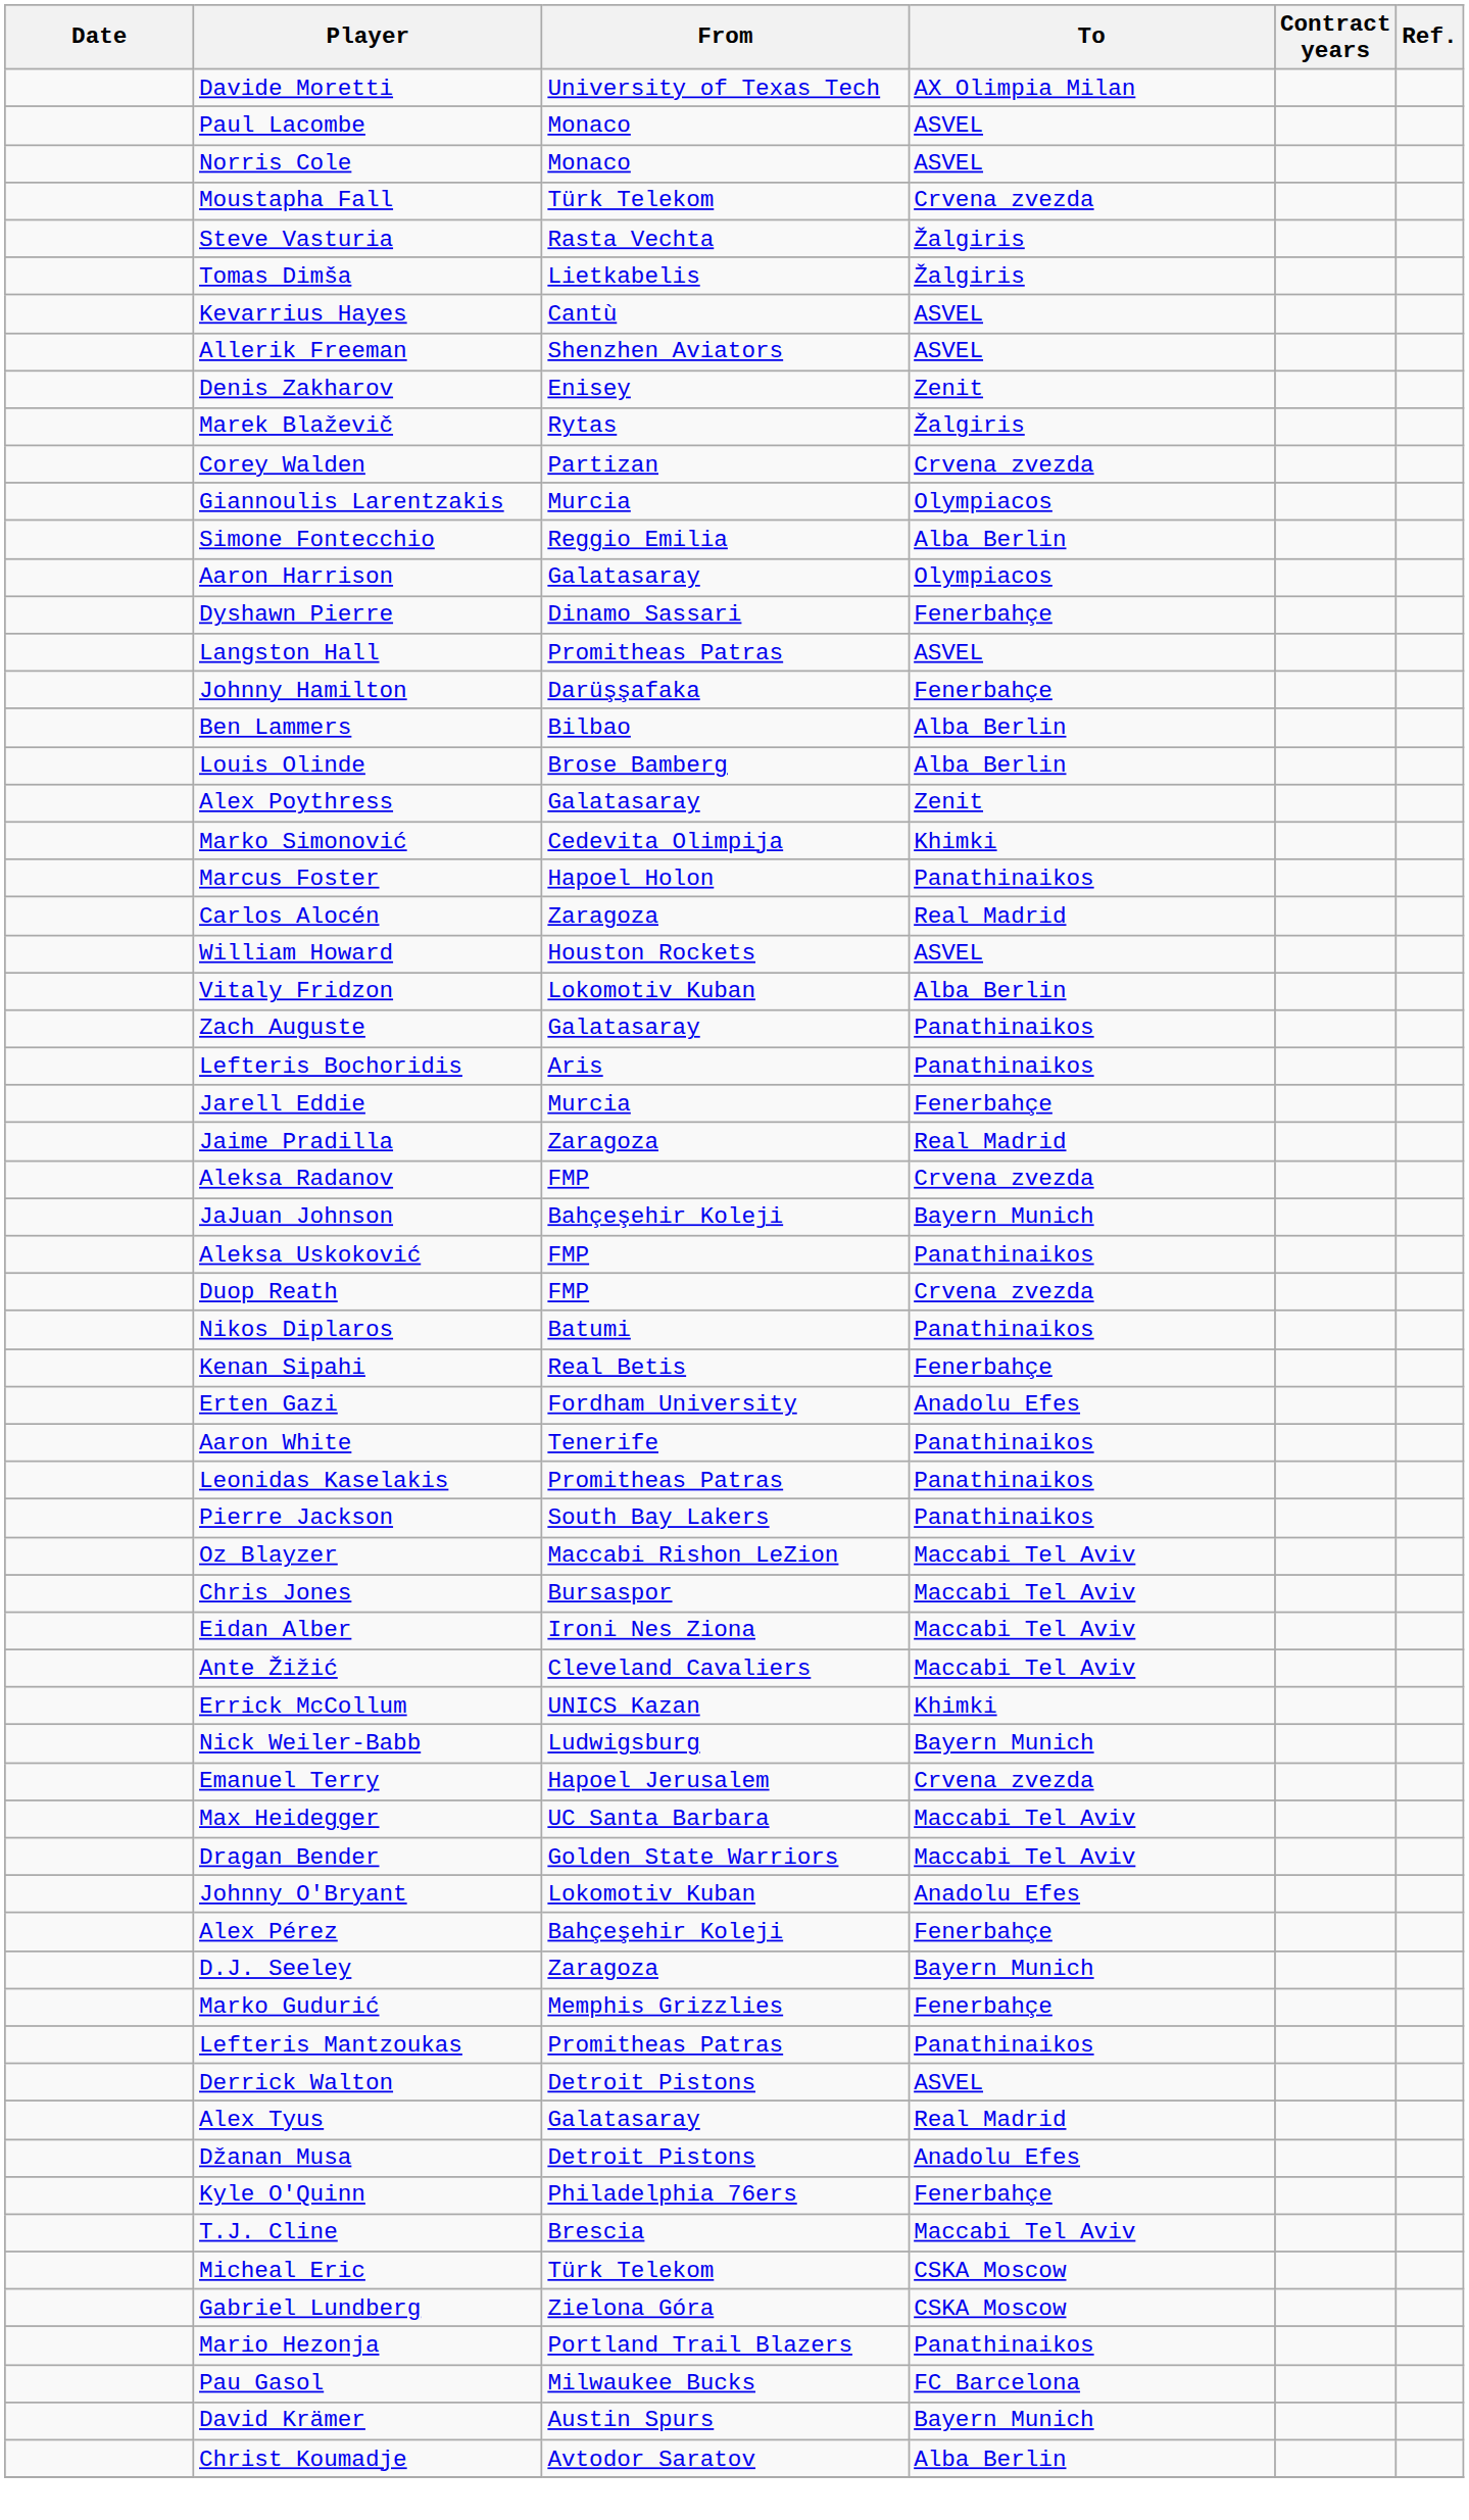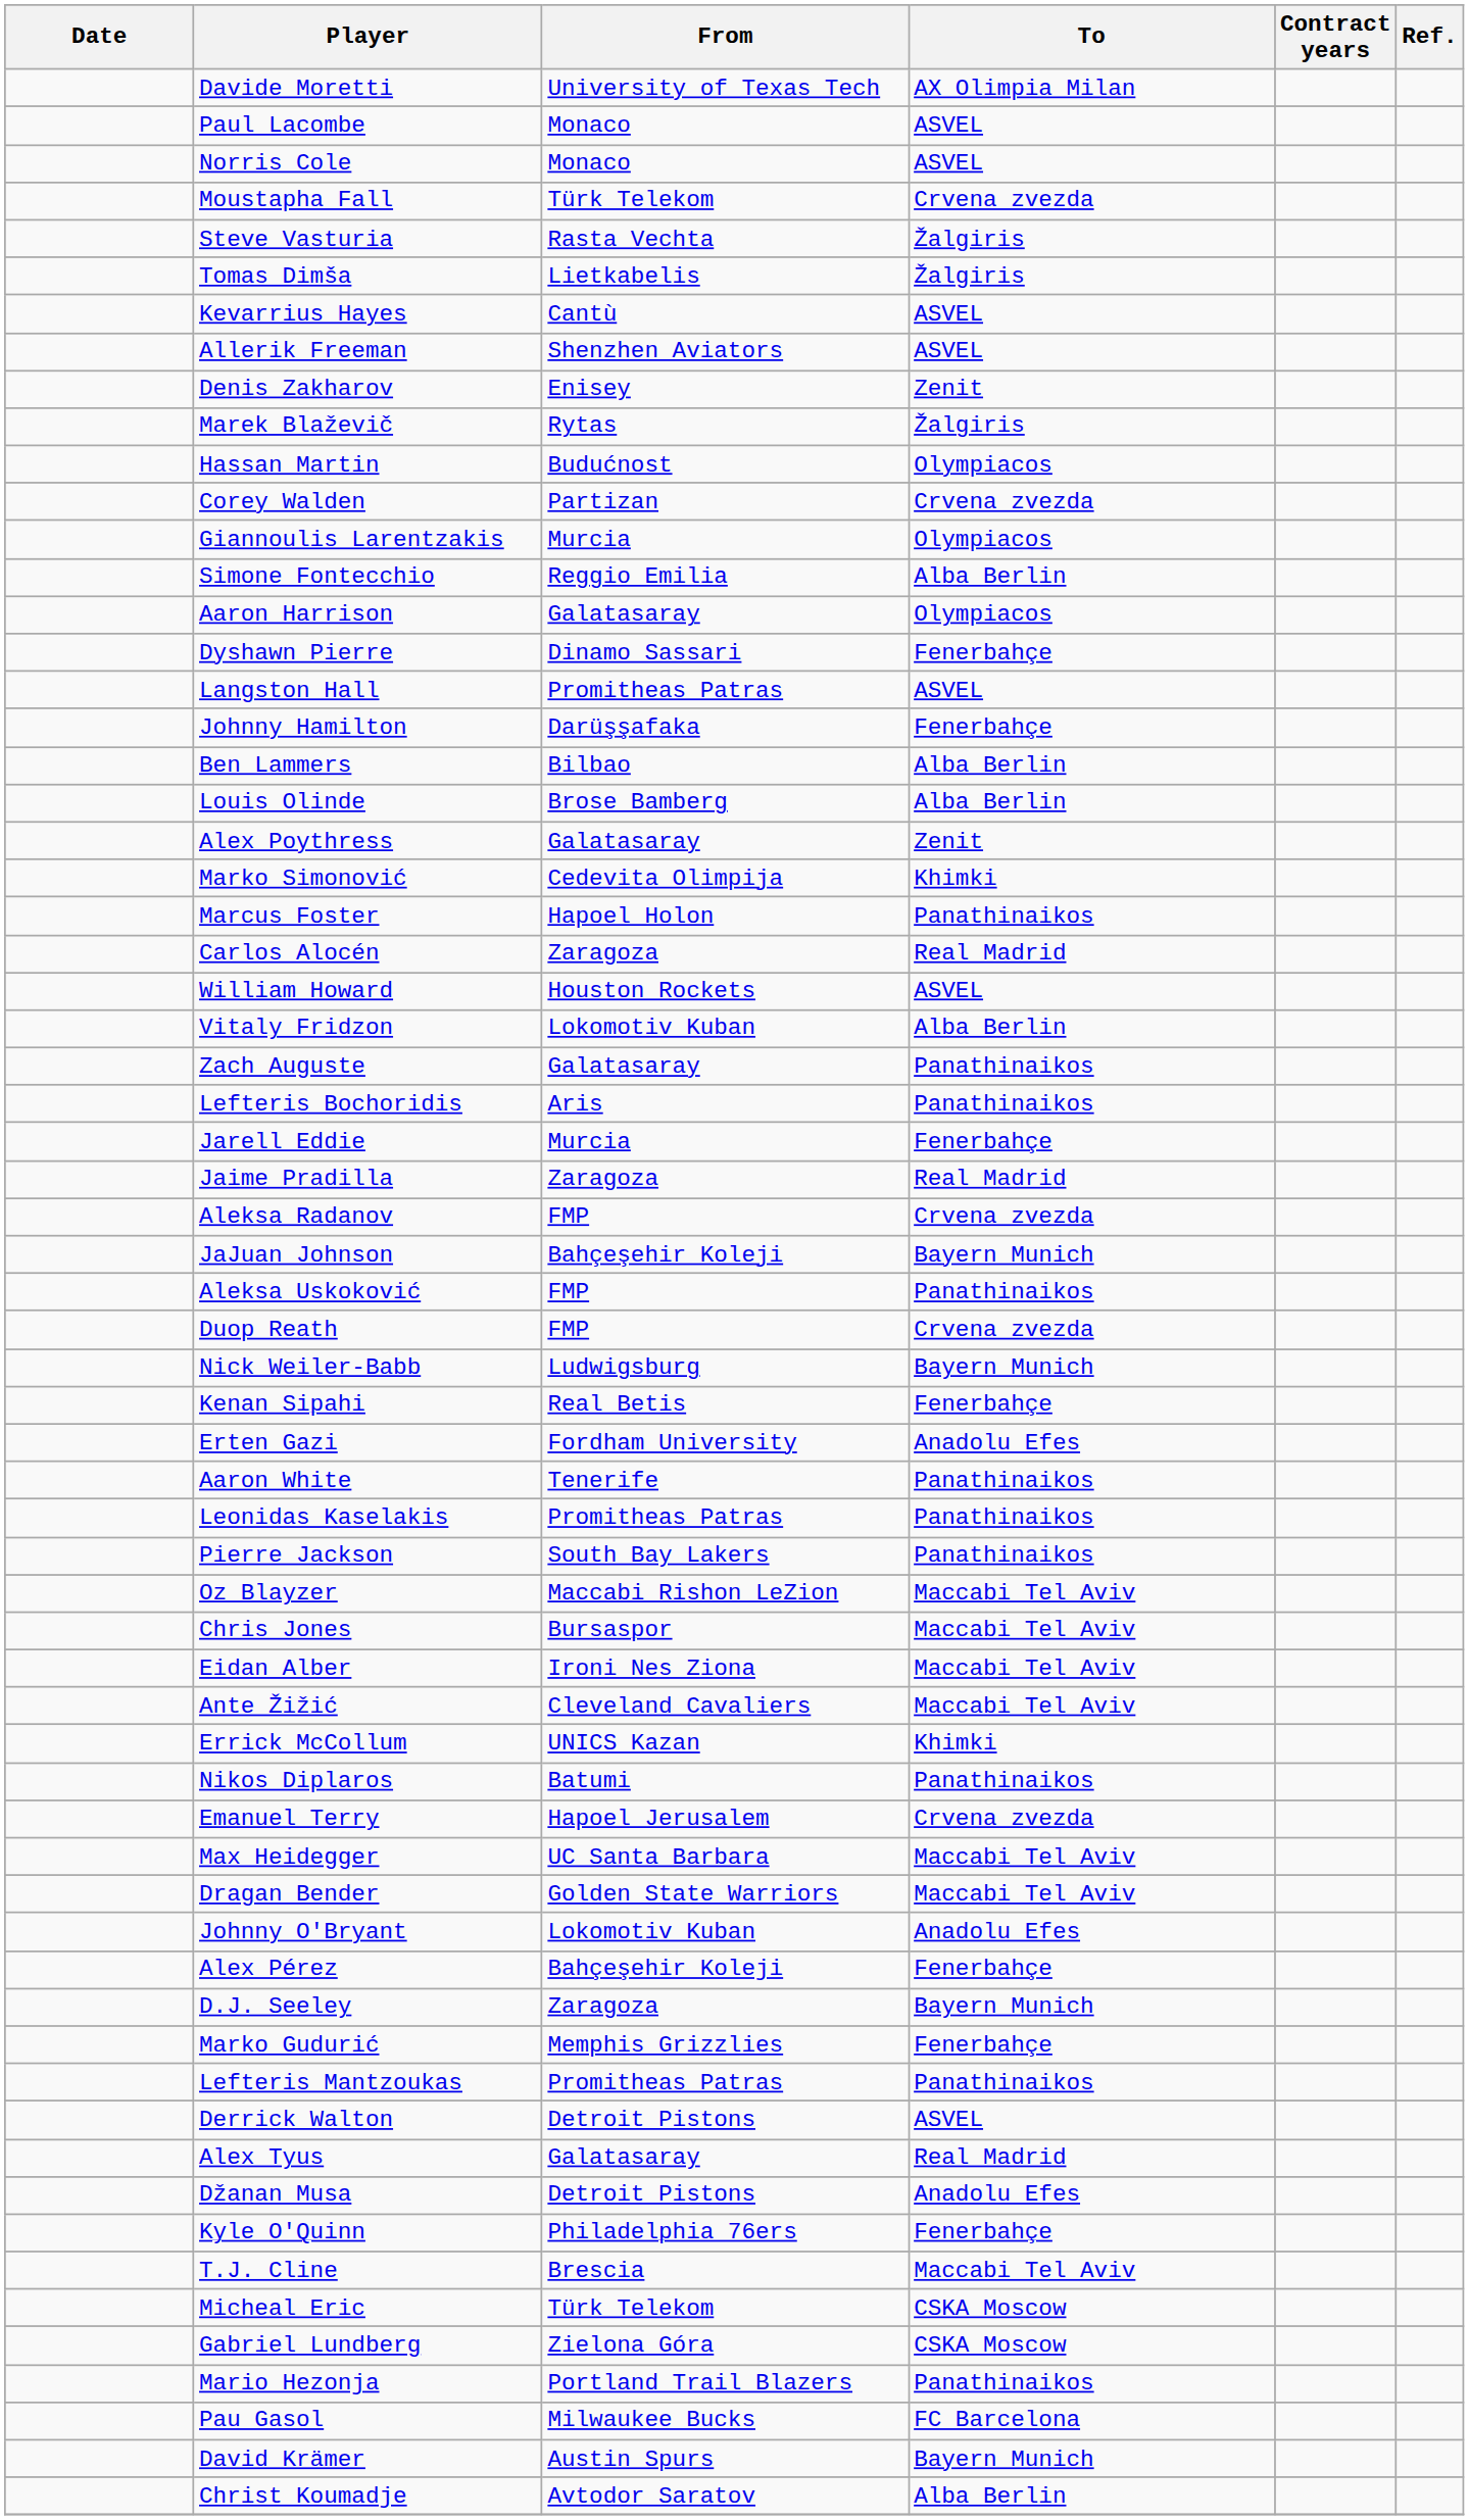+ row: Hassan Martin | Budućnost | Olympiacos
rows swapped: Nick Weiler-Babb <-> Nikos Diplaros
